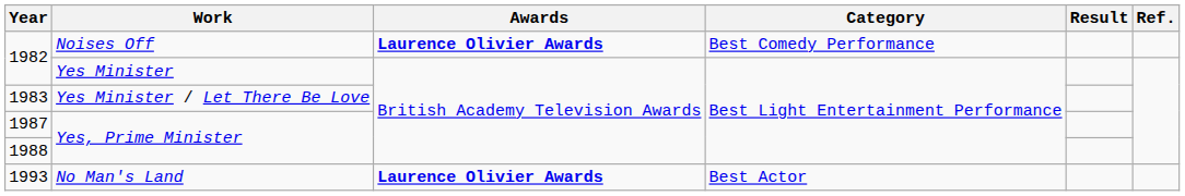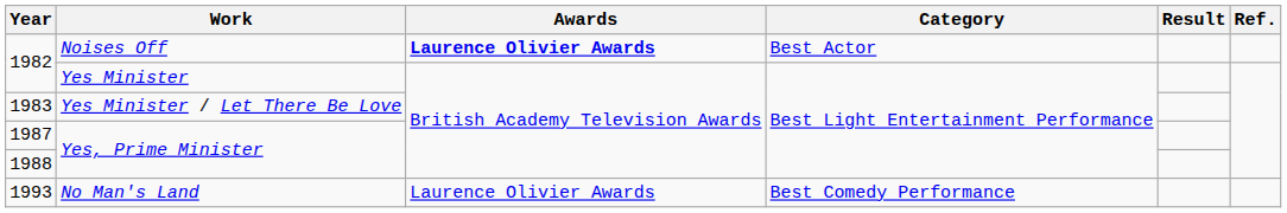1982 / Noises Off | Category: Best Comedy Performance -> Best Actor
1993 | Awards: bold -> normal
1993 | Category: Best Actor -> Best Comedy Performance
